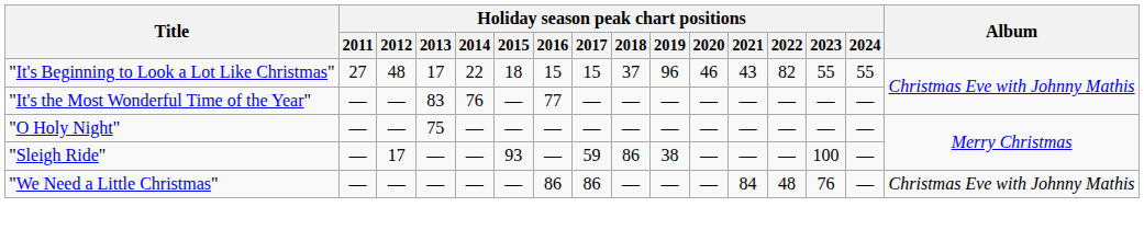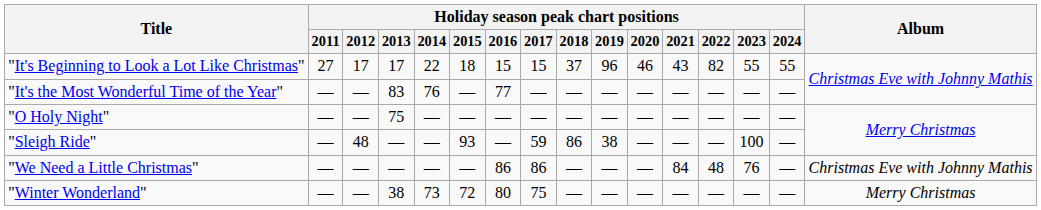"It's Beginning to Look a Lot Like Christmas" | Holiday season peak chart positions / 2012: 48 -> 17
"Sleigh Ride" | Holiday season peak chart positions / 2012: 17 -> 48
+ row: "Winter Wonderland" | — | — | 38 | 73 | 72 | 80 | 75 | — | — | — | — | — | — | — | Merry Christmas
